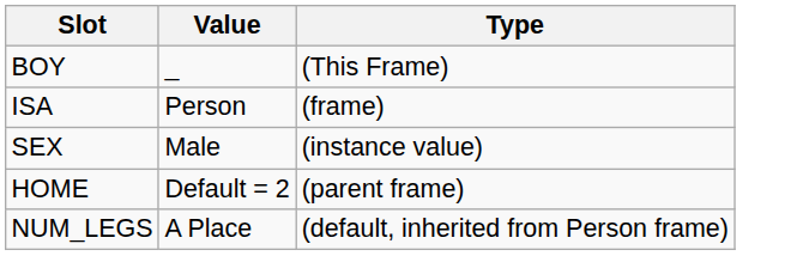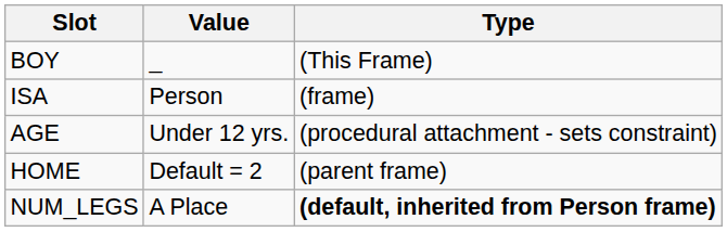- row: SEX | Male | (instance value)
+ row: AGE | Under 12 yrs. | (procedural attachment - sets constraint)
NUM_LEGS | Type: normal -> bold
